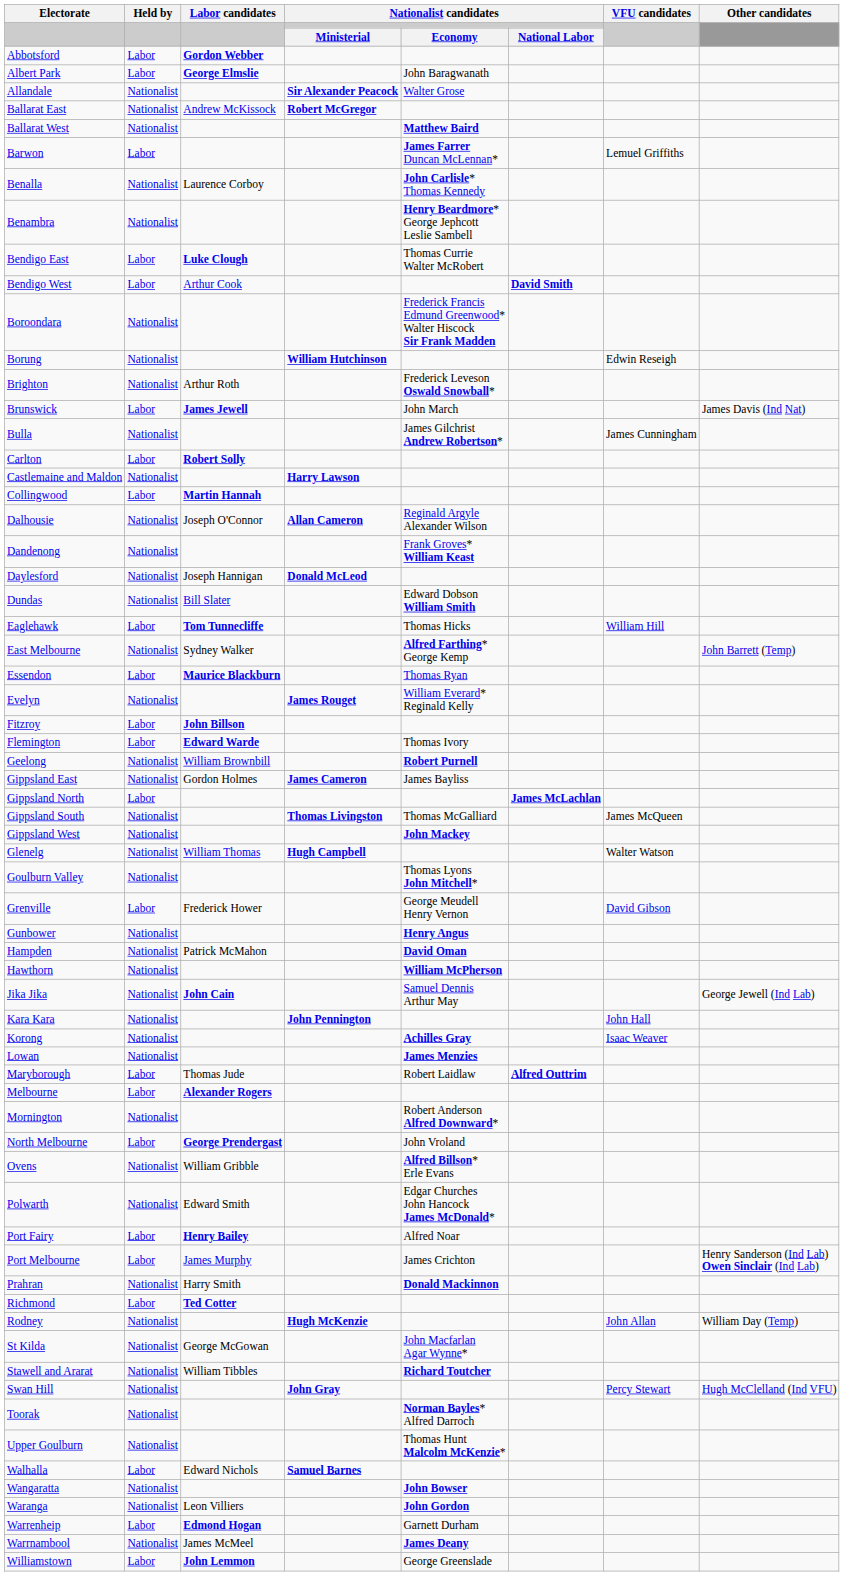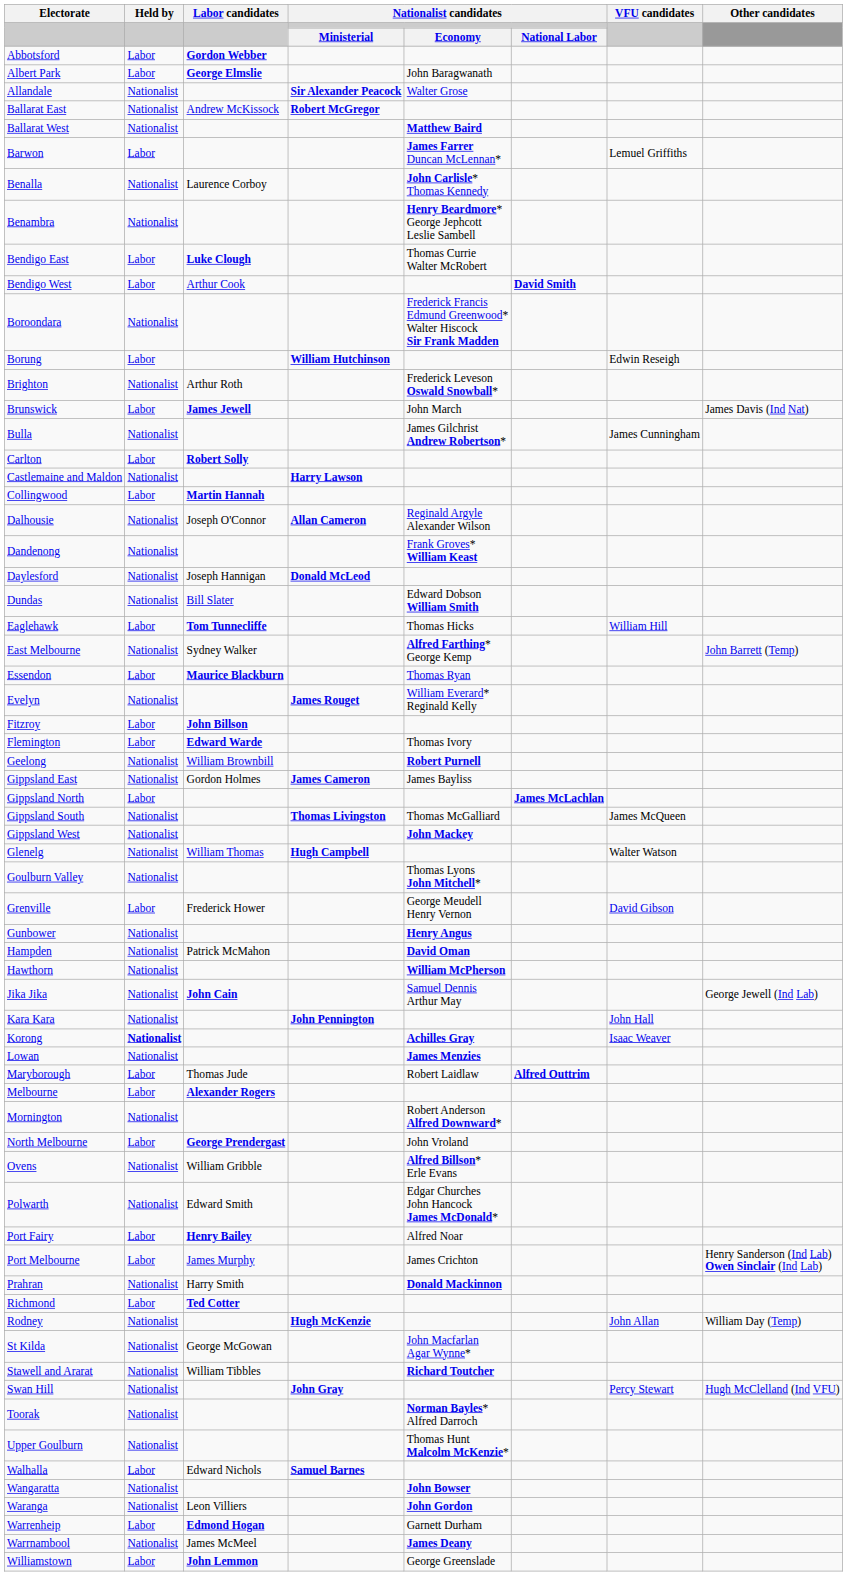Borung | Held by: Nationalist -> Labor
Korong | Held by: normal -> bold
